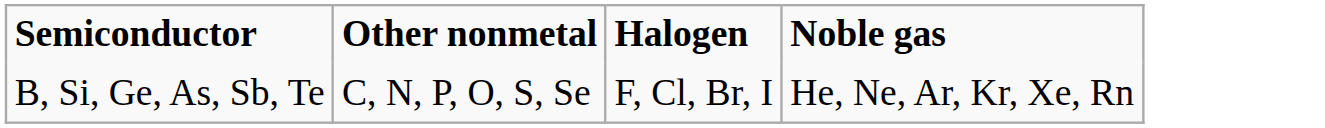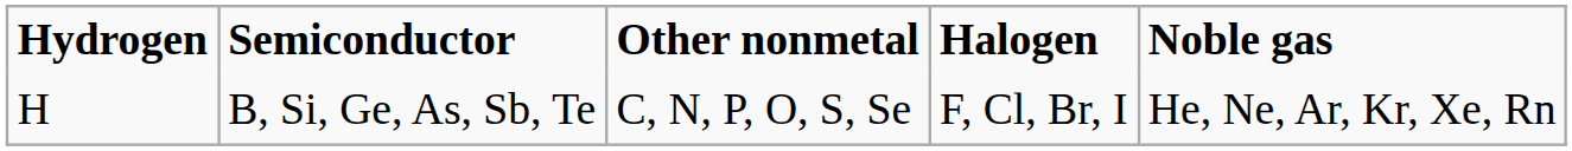+ column: Hydrogen | H
